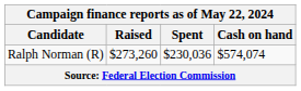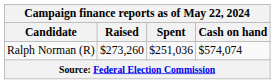Ralph Norman (R) | Spent: $230,036 -> $251,036
